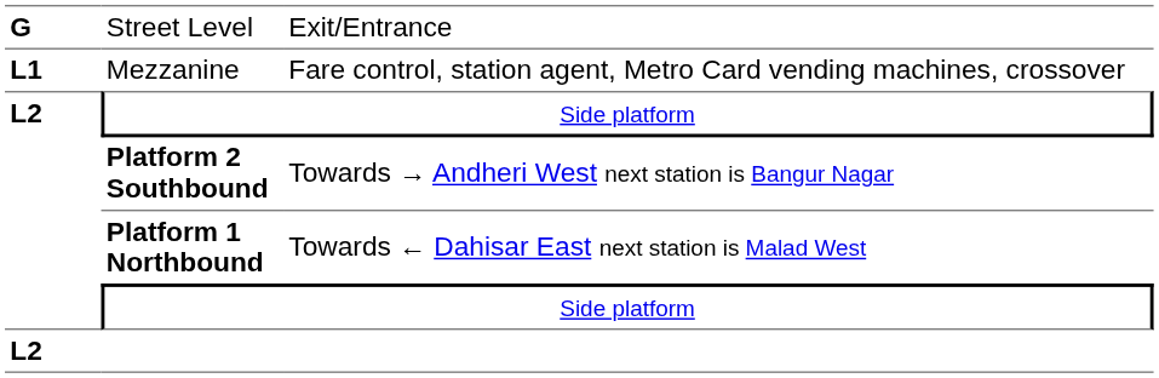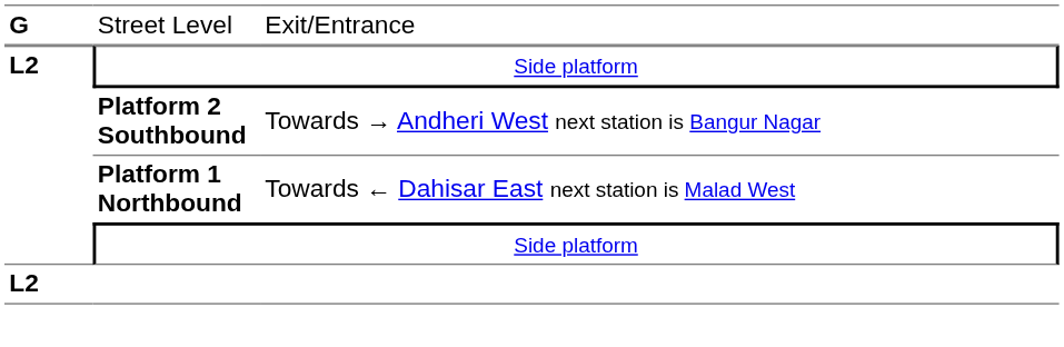- row: L1 | Mezzanine | Fare control, station agent, Metro Card vending machines, crossover
